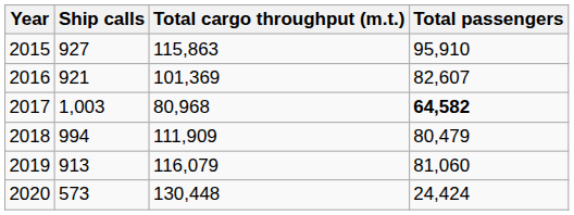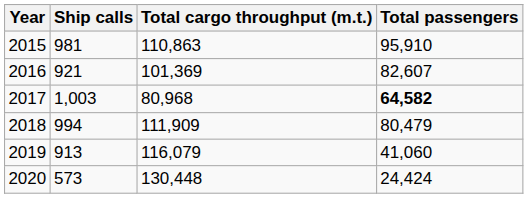2015 | Ship calls: 927 -> 981
2015 | Total cargo throughput (m.t.): 115,863 -> 110,863
2019 | Total passengers: 81,060 -> 41,060
